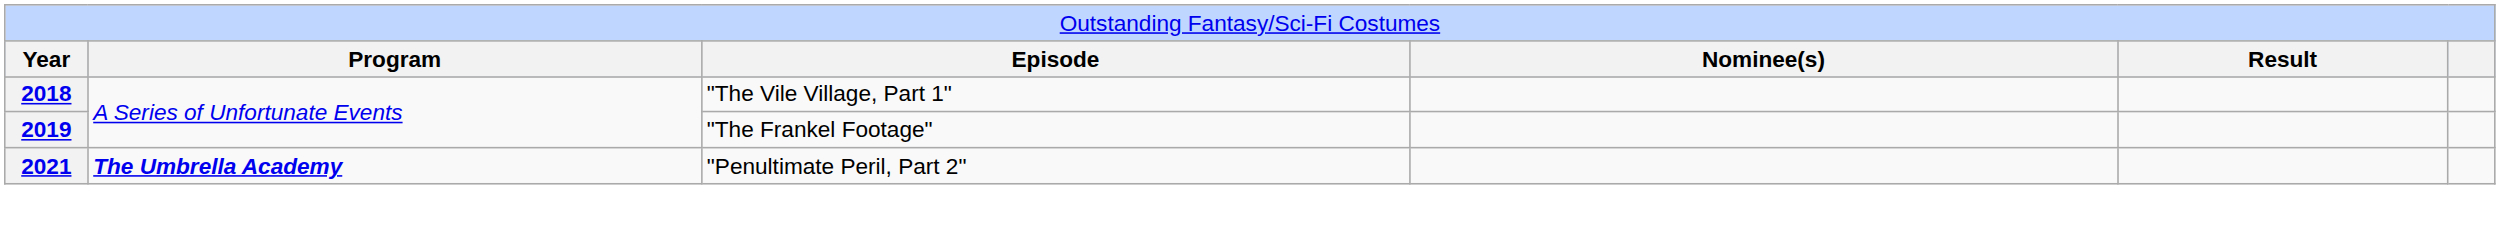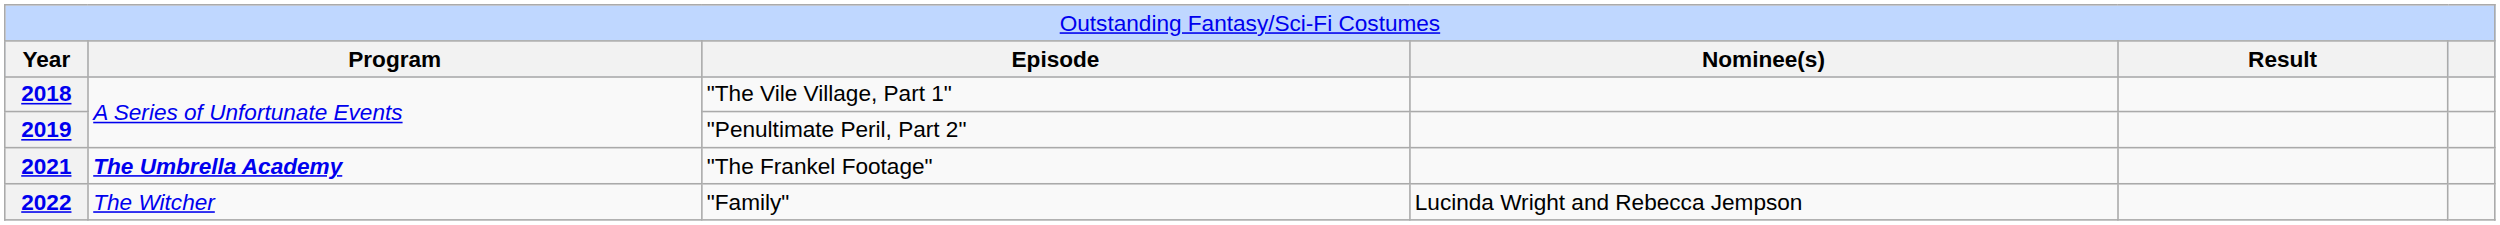2019 | column 3: "The Frankel Footage" -> "Penultimate Peril, Part 2"
2021 | column 3: "Penultimate Peril, Part 2" -> "The Frankel Footage"
+ row: 2022 | The Witcher | "Family" | Lucinda Wright and Rebecca Jempson
